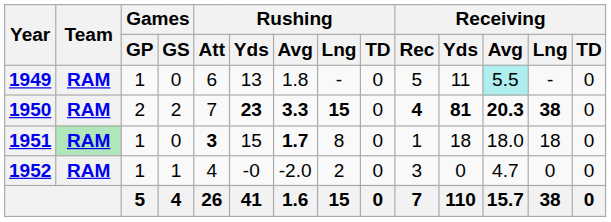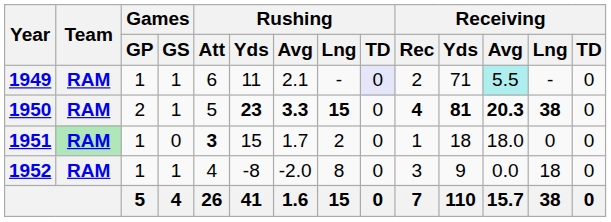1949 | Games / GS: 0 -> 1
1949 | Rushing / Yds: 13 -> 11
1949 | Rushing / Avg: 1.8 -> 2.1
1949 | Rushing / TD: no background -> lavender background
1949 | Receiving / Rec: 5 -> 2
1949 | Receiving / Yds: 11 -> 71
1950 | Games / GS: 2 -> 1
1950 | Rushing / Att: 7 -> 5
1951 | Rushing / Avg: bold -> normal
1951 | Rushing / Lng: 8 -> 2
1951 | Receiving / Lng: 18 -> 0
1952 | Rushing / Yds: -0 -> -8
1952 | Rushing / Lng: 2 -> 8
1952 | Receiving / Yds: 0 -> 9
1952 | Receiving / Avg: 4.7 -> 0.0
1952 | Receiving / Lng: 0 -> 18
